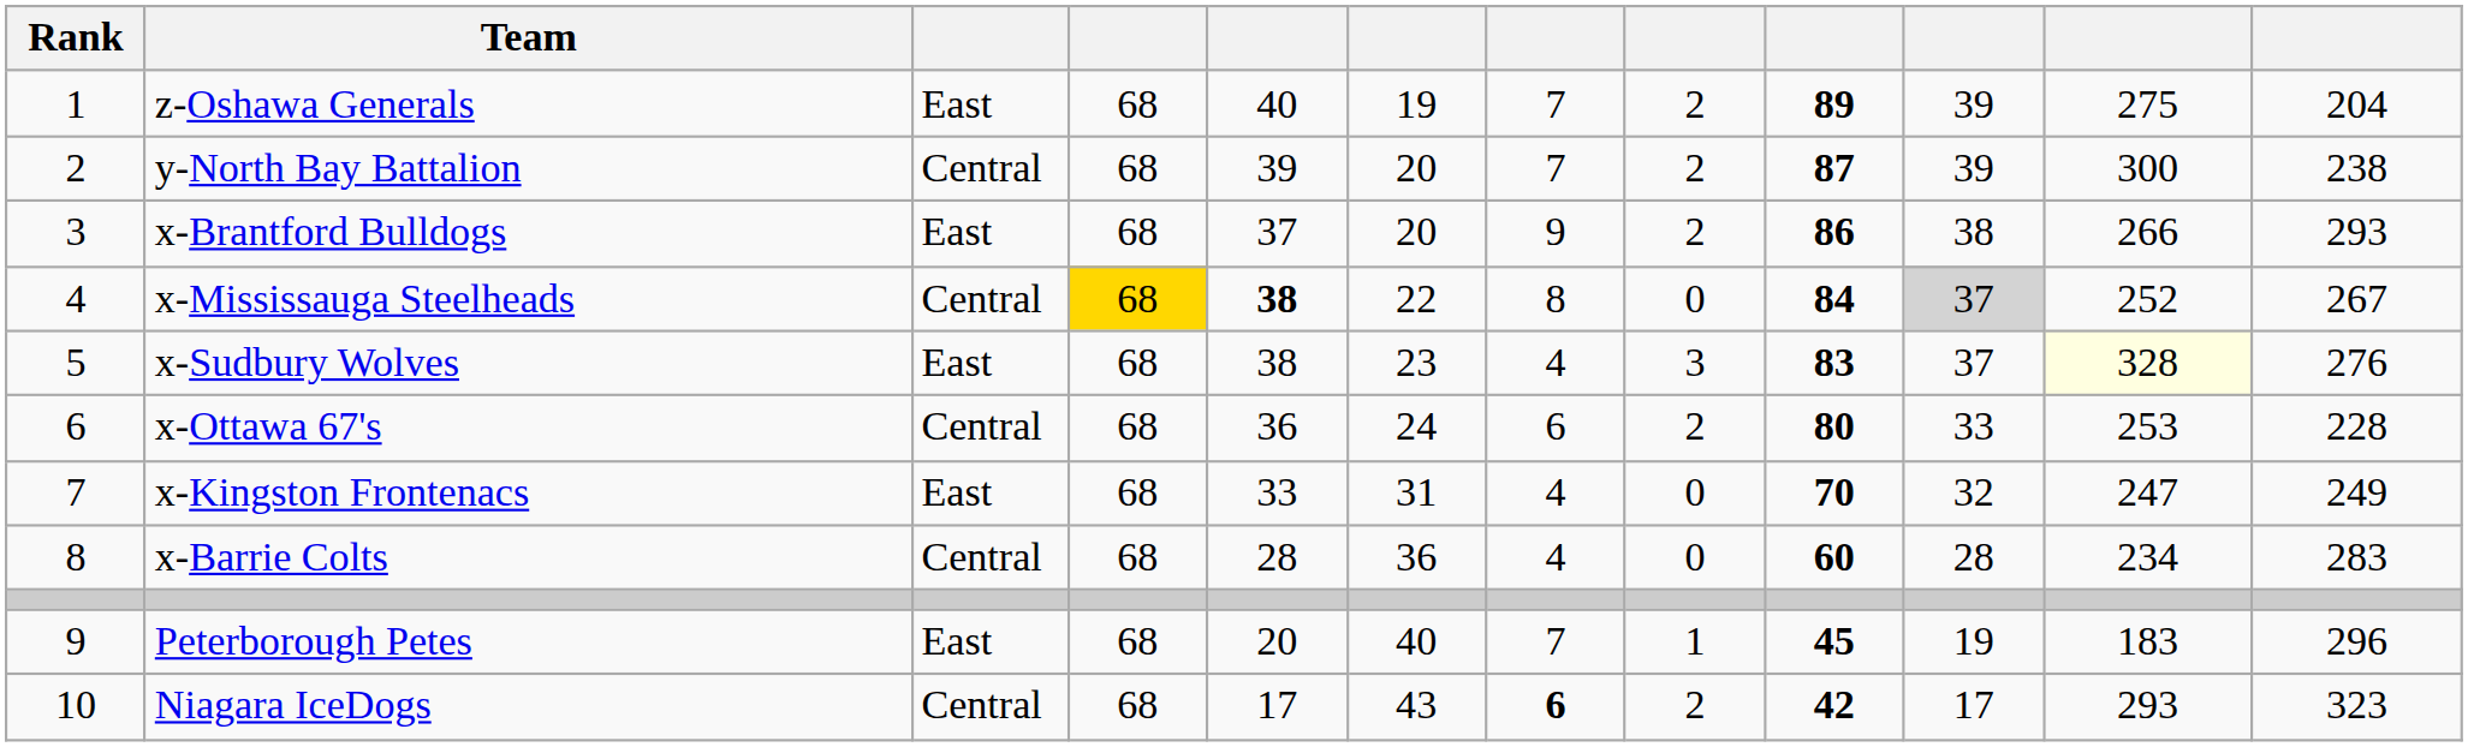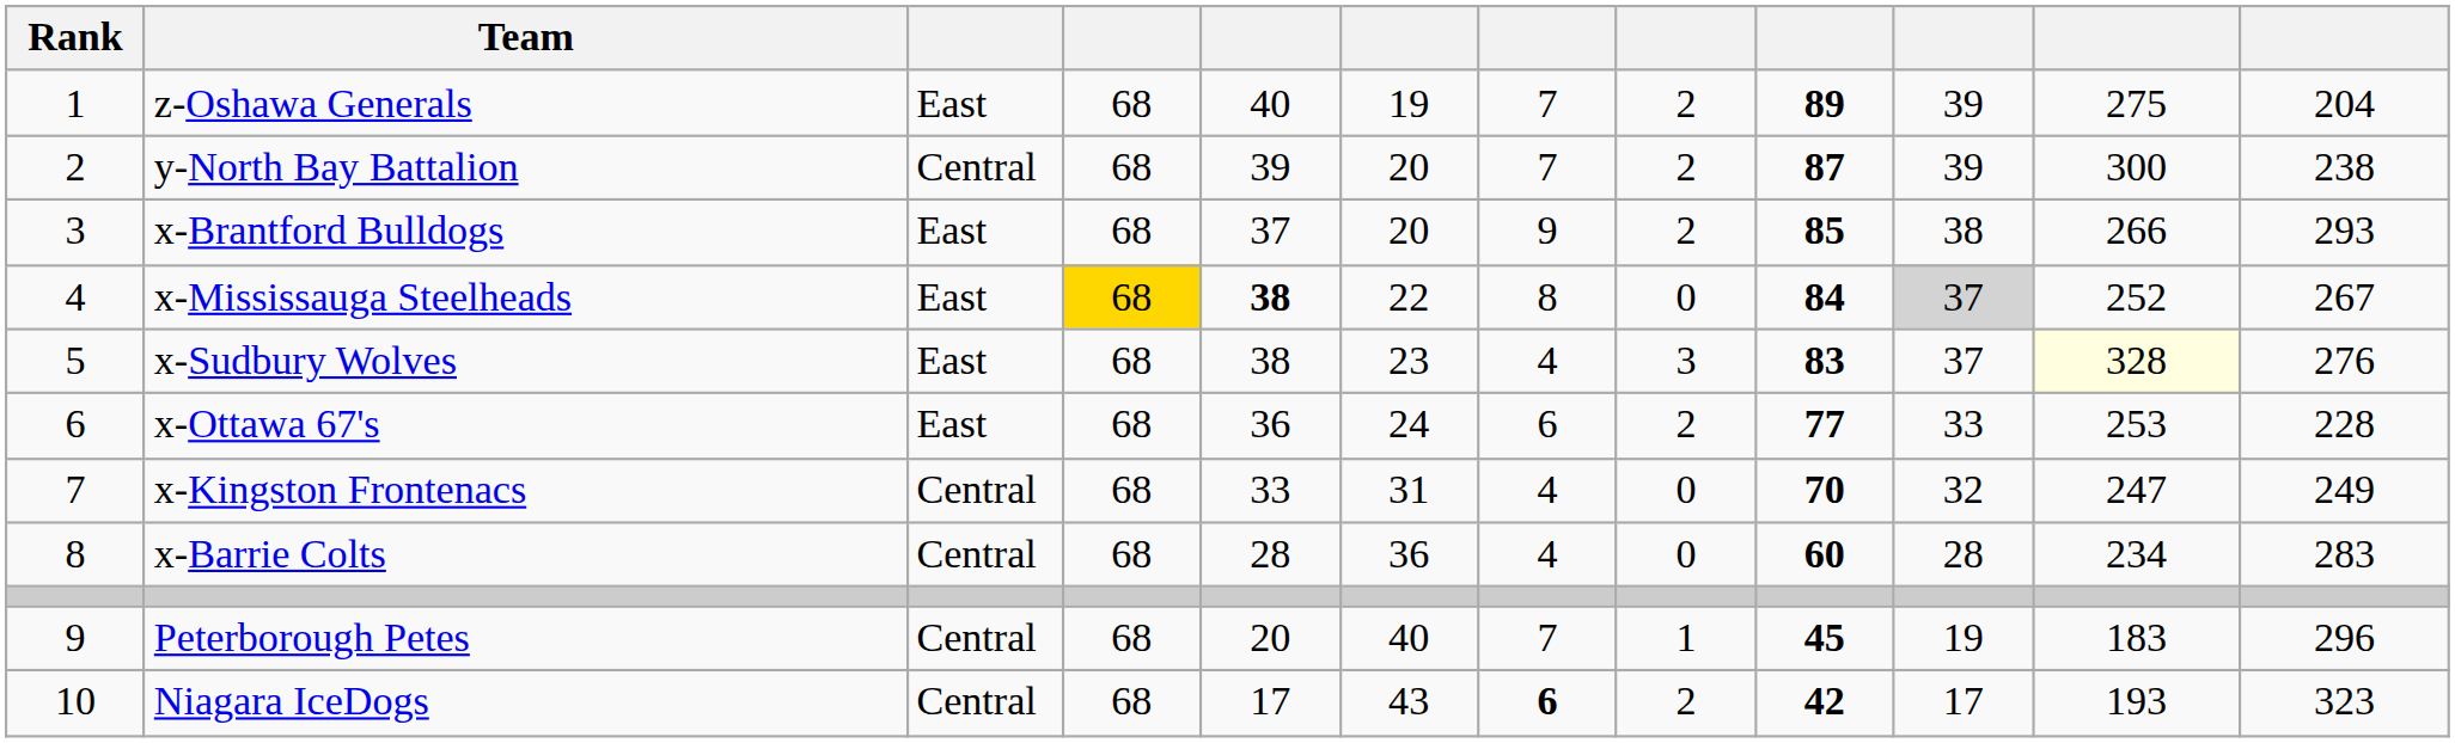x-Brantford Bulldogs | column 9: 86 -> 85
x-Mississauga Steelheads | column 3: Central -> East
x-Ottawa 67's | column 3: Central -> East
x-Ottawa 67's | column 9: 80 -> 77
x-Kingston Frontenacs | column 3: East -> Central
Peterborough Petes | column 3: East -> Central
Niagara IceDogs | column 11: 293 -> 193
